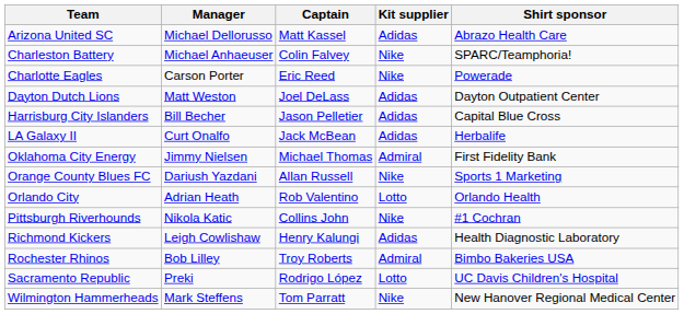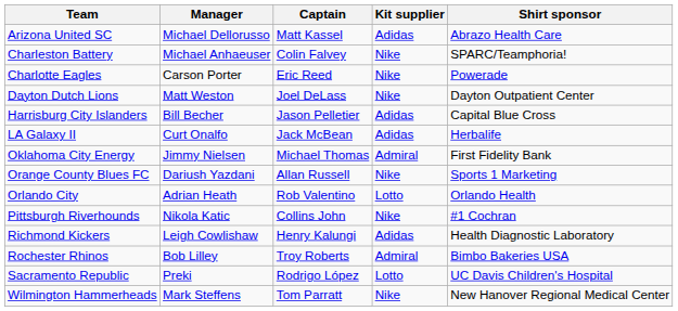Dayton Dutch Lions | Kit supplier: Adidas -> Nike
